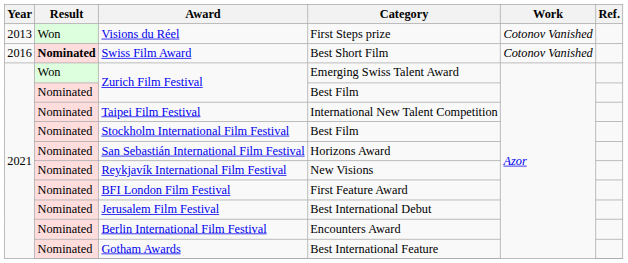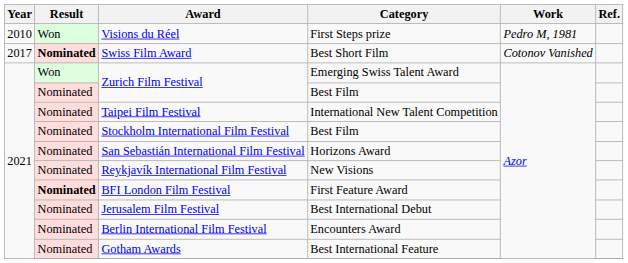Visions du Réel | Year: 2013 -> 2010
Visions du Réel | Work: Cotonov Vanished -> Pedro M, 1981
Swiss Film Award | Year: 2016 -> 2017
BFI London Film Festival | Result: normal -> bold
